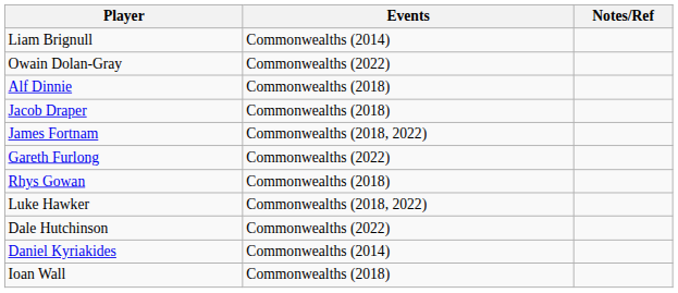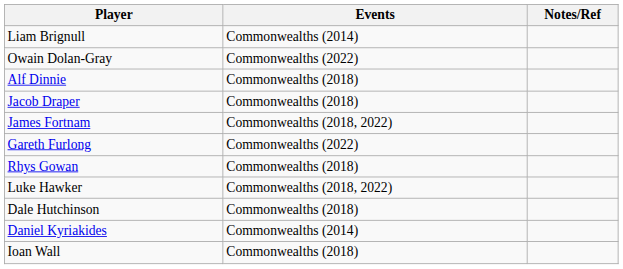Dale Hutchinson | Events: Commonwealths (2022) -> Commonwealths (2018)
